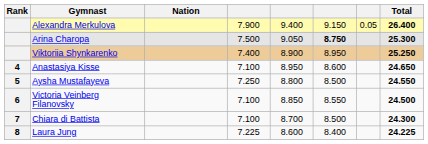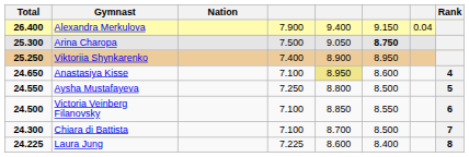columns swapped: Rank <-> Total
Alexandra Merkulova | column 7: 0.05 -> 0.04
Anastasiya Kisse | column 5: no background -> khaki background
